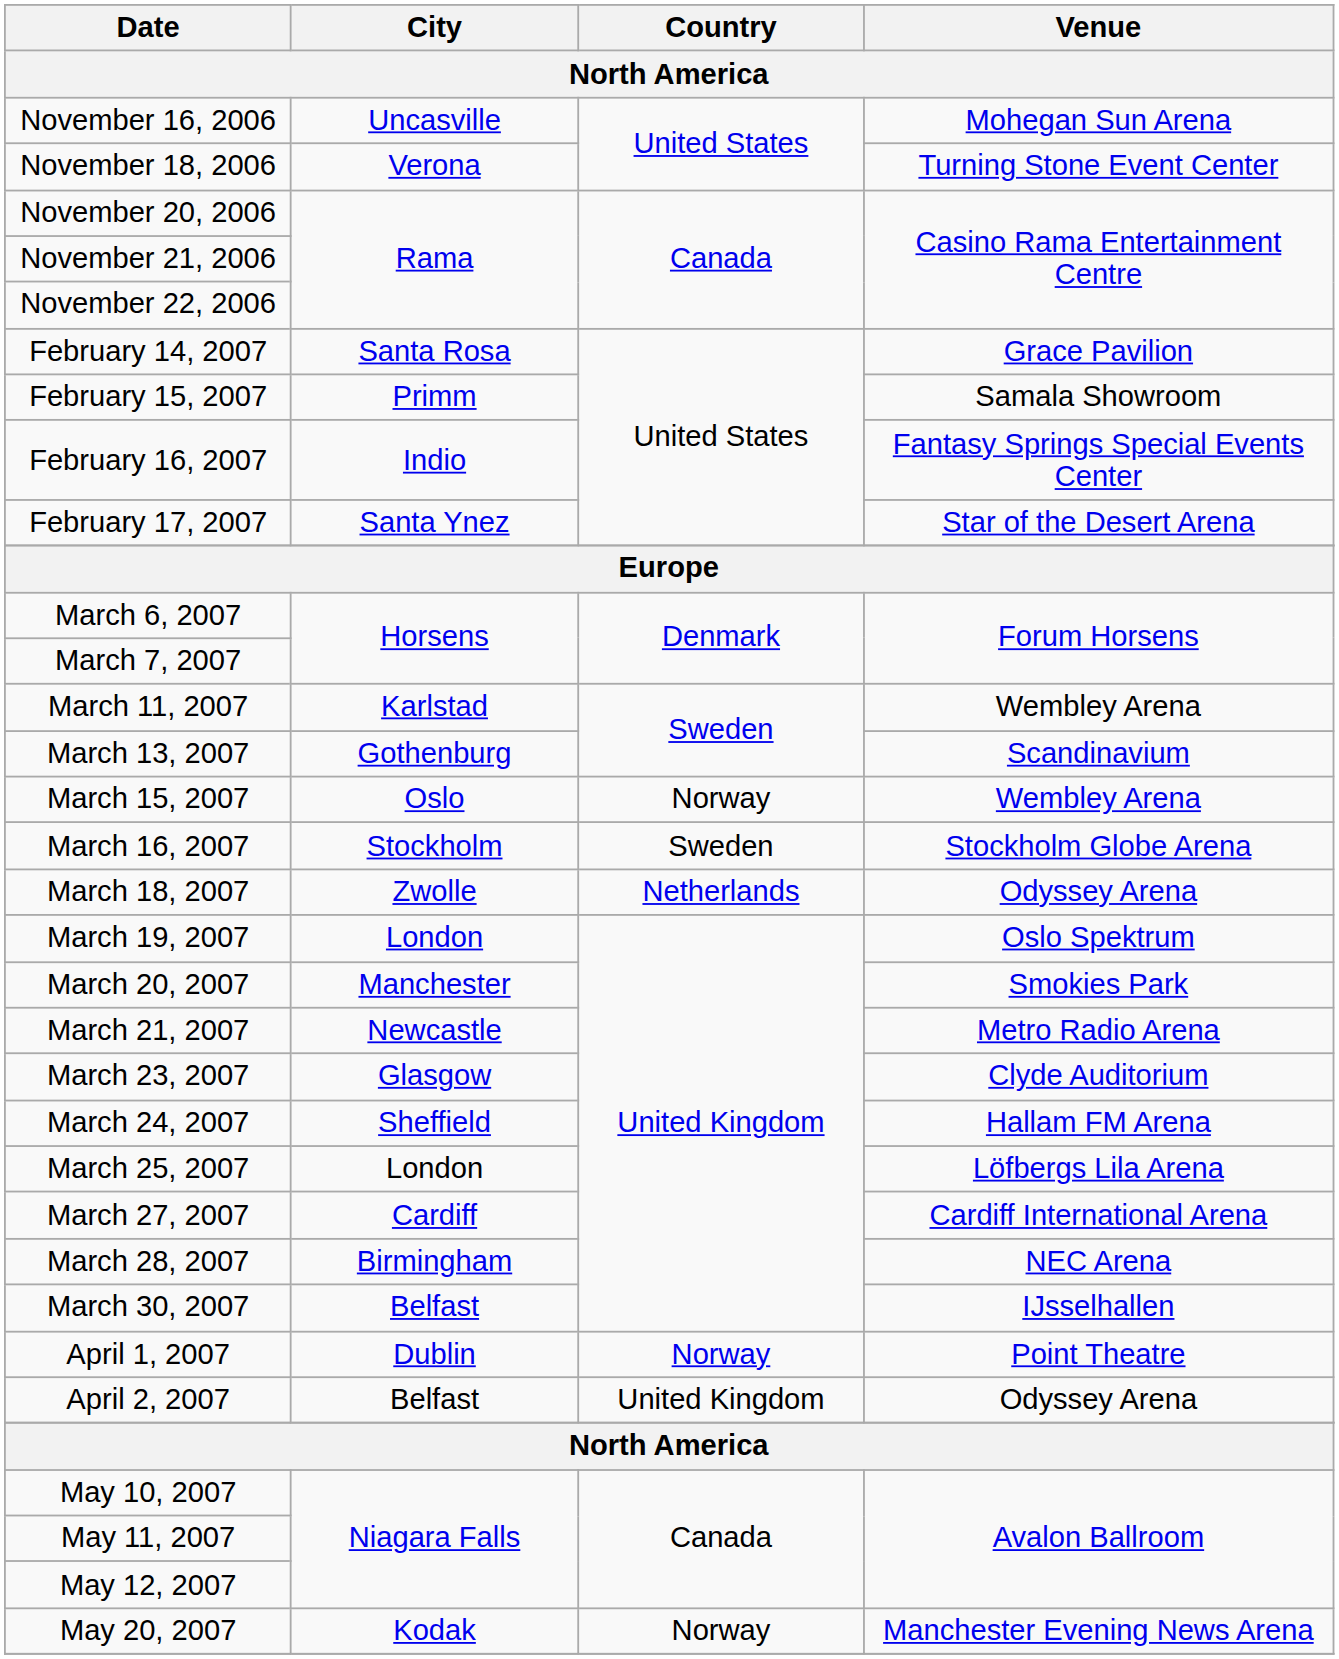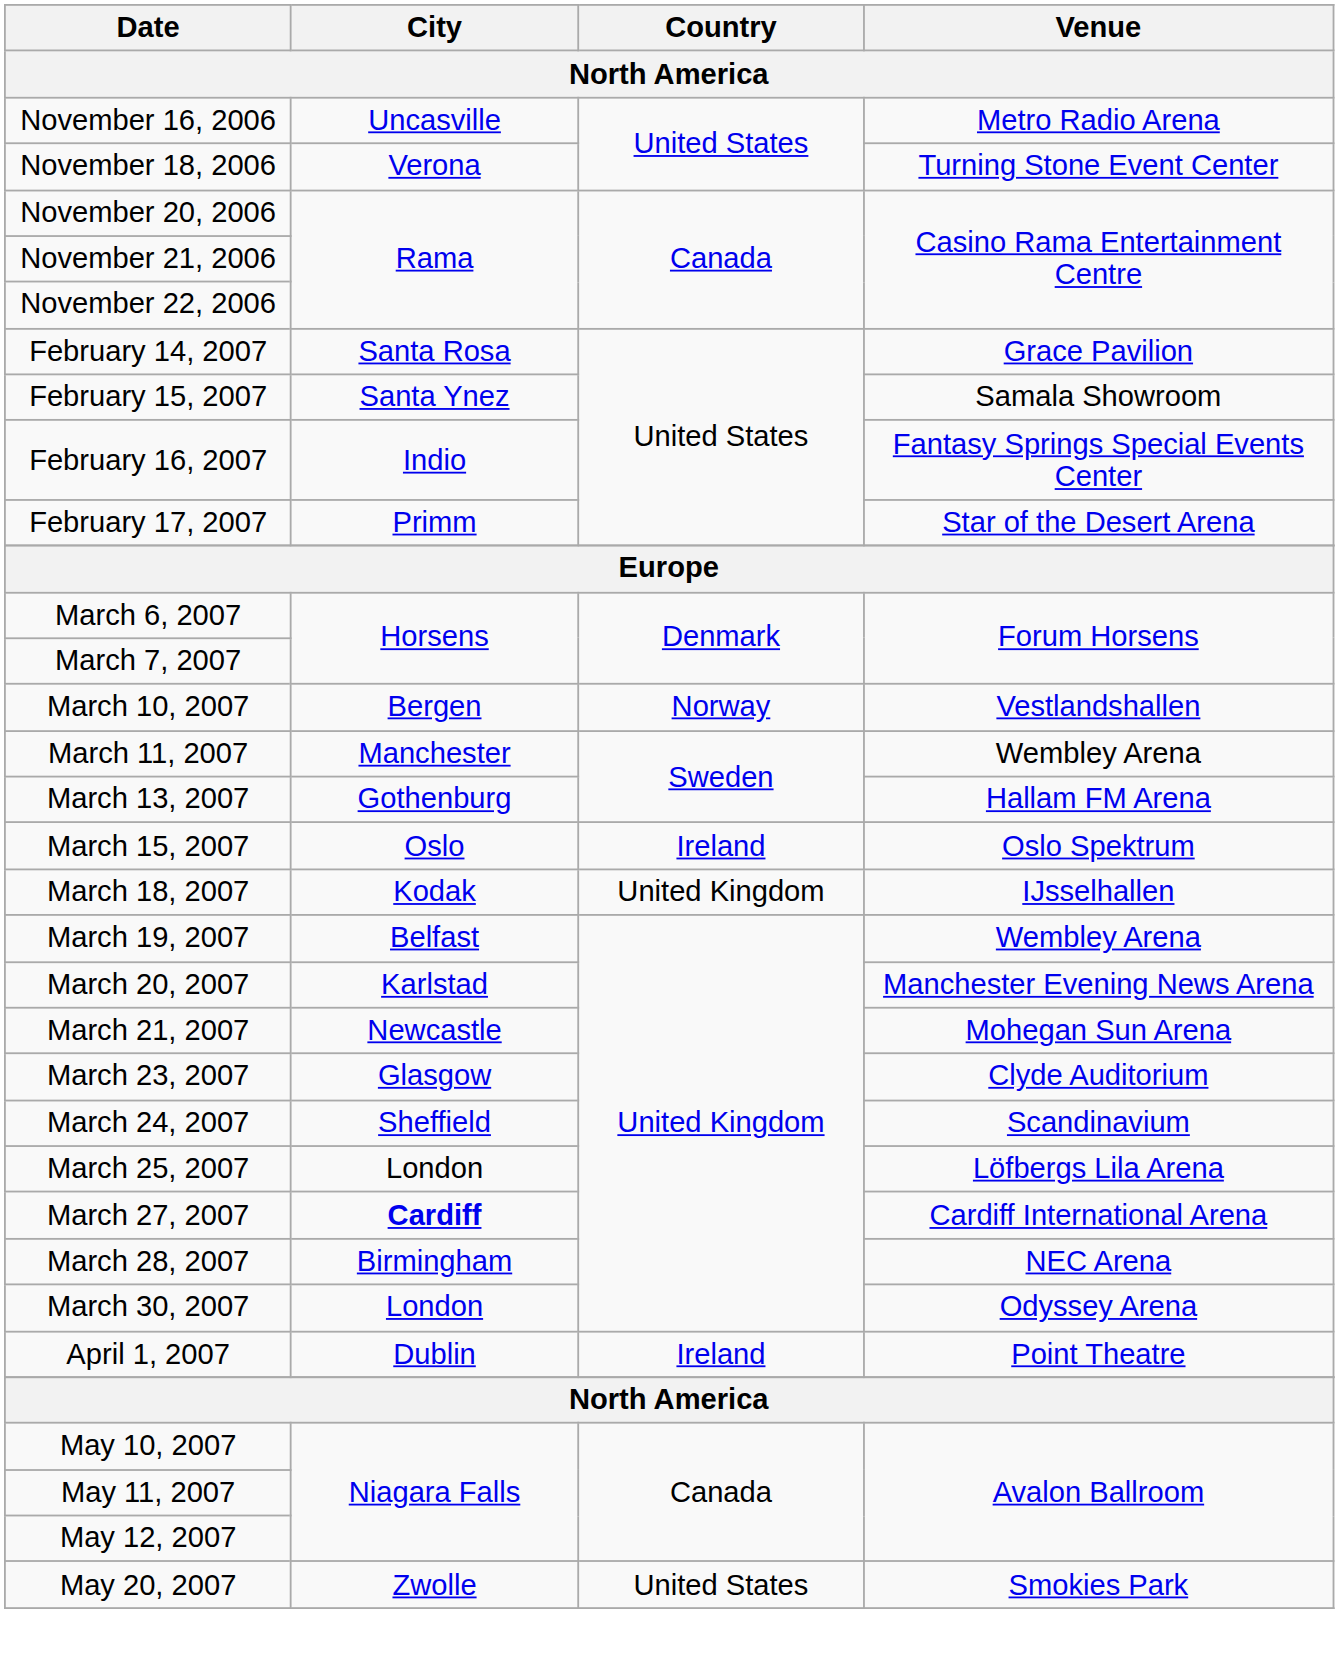November 16, 2006 | Venue: Mohegan Sun Arena -> Metro Radio Arena
February 15, 2007 | City: Primm -> Santa Ynez
February 17, 2007 | City: Santa Ynez -> Primm
+ row: March 10, 2007 | Bergen | Norway | Vestlandshallen
March 11, 2007 | City: Karlstad -> Manchester
March 13, 2007 | Venue: Scandinavium -> Hallam FM Arena
March 15, 2007 | Country: Norway -> Ireland
March 15, 2007 | Venue: Wembley Arena -> Oslo Spektrum
- row: March 16, 2007 | Stockholm | Sweden | Stockholm Globe Arena
March 18, 2007 | City: Zwolle -> Kodak
March 18, 2007 | Country: Netherlands -> United Kingdom
March 18, 2007 | Venue: Odyssey Arena -> IJsselhallen
March 19, 2007 | City: London -> Belfast
March 19, 2007 | Venue: Oslo Spektrum -> Wembley Arena
March 20, 2007 | City: Manchester -> Karlstad
March 20, 2007 | Venue: Smokies Park -> Manchester Evening News Arena
March 21, 2007 | Venue: Metro Radio Arena -> Mohegan Sun Arena
March 24, 2007 | Venue: Hallam FM Arena -> Scandinavium
March 27, 2007 | City: normal -> bold
March 30, 2007 | City: Belfast -> London
March 30, 2007 | Venue: IJsselhallen -> Odyssey Arena
April 1, 2007 | Country: Norway -> Ireland
- row: April 2, 2007 | Belfast | United Kingdom | Odyssey Arena
May 20, 2007 | City: Kodak -> Zwolle
May 20, 2007 | Country: Norway -> United States
May 20, 2007 | Venue: Manchester Evening News Arena -> Smokies Park
